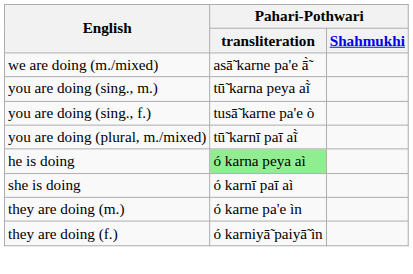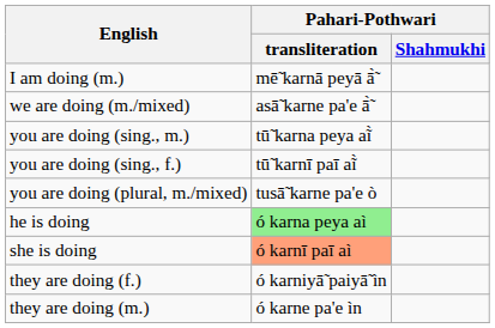+ row: I am doing (m.) | mē̃ karnā peyā ā̃̀
you are doing (sing., f.) | Pahari-Pothwari / transliteration: tusā̃ karne pa'e ò -> tū̃ karnī paī aĩ̀
you are doing (plural, m./mixed) | Pahari-Pothwari / transliteration: tū̃ karnī paī aĩ̀ -> tusā̃ karne pa'e ò
she is doing | Pahari-Pothwari / transliteration: no background -> lightsalmon background
rows swapped: they are doing (m.) <-> they are doing (f.)
